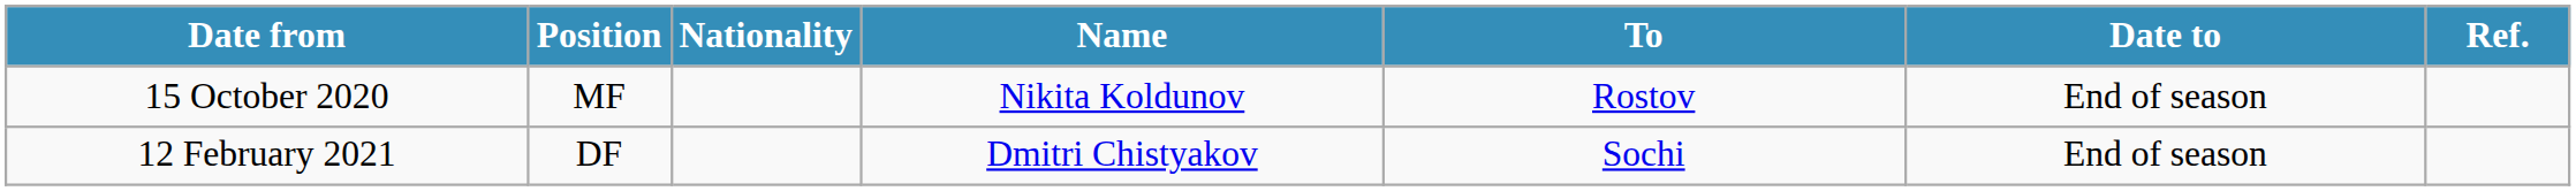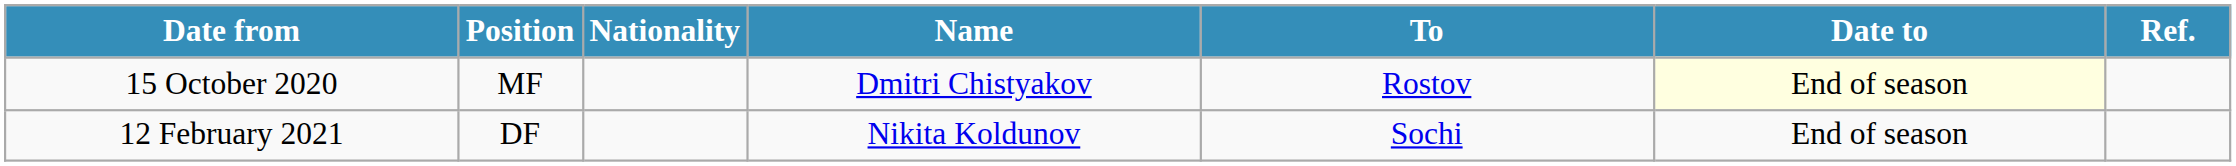15 October 2020 | Name: Nikita Koldunov -> Dmitri Chistyakov
15 October 2020 | Date to: no background -> lightyellow background
12 February 2021 | Name: Dmitri Chistyakov -> Nikita Koldunov
